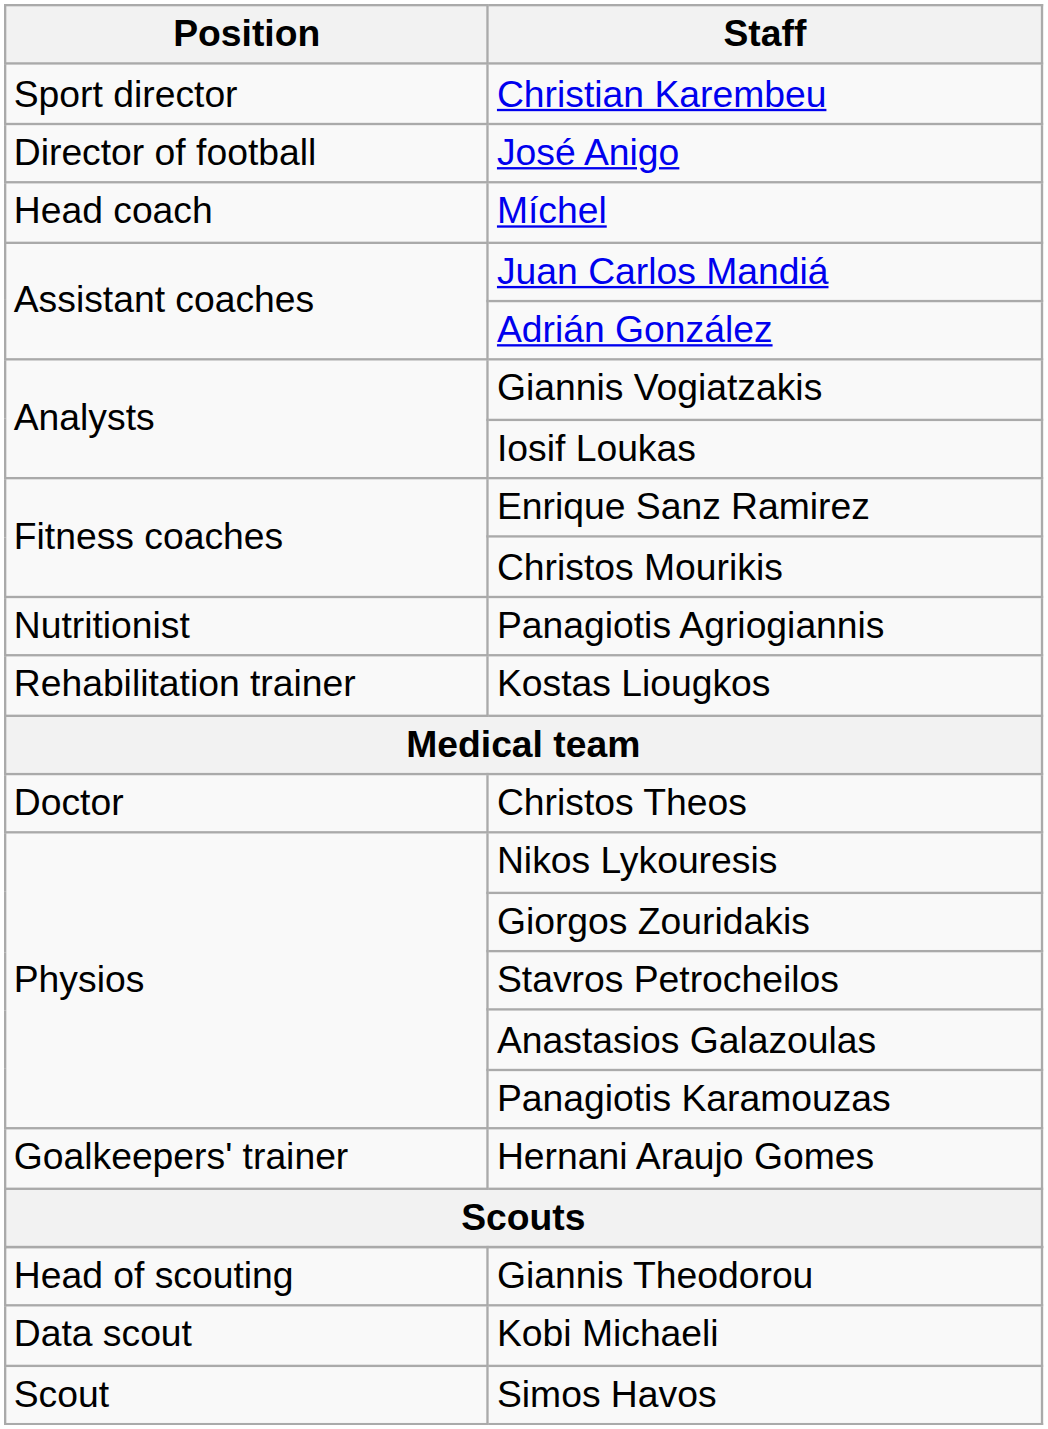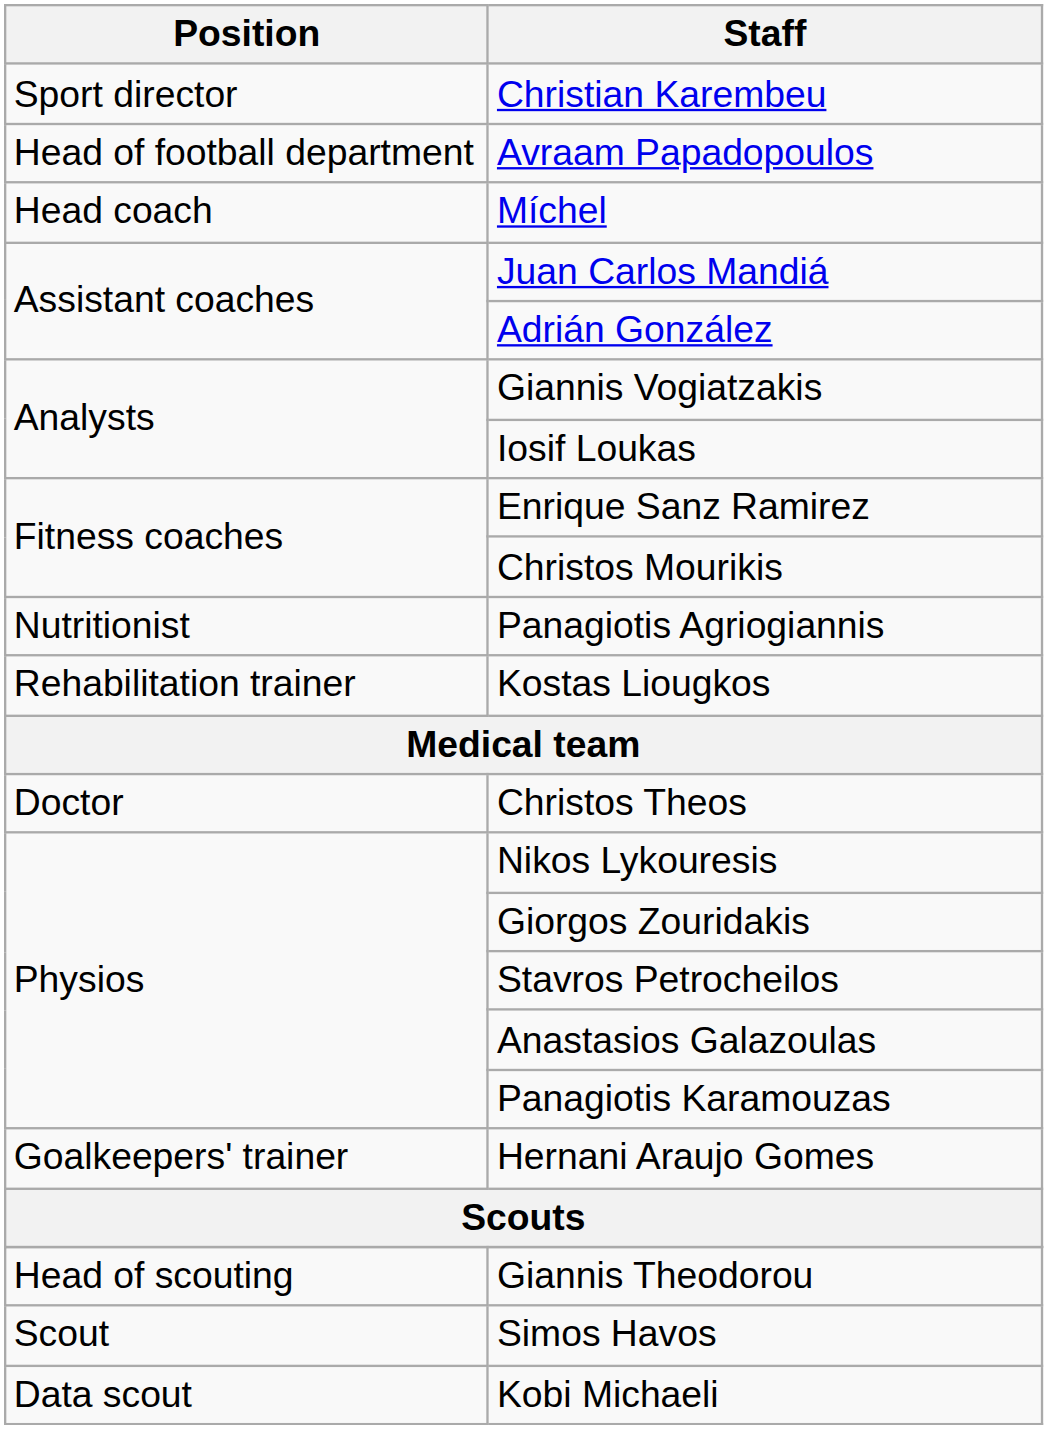- row: Director of football | José Anigo
+ row: Head of football department | Avraam Papadopoulos
rows swapped: Simos Havos <-> Kobi Michaeli
